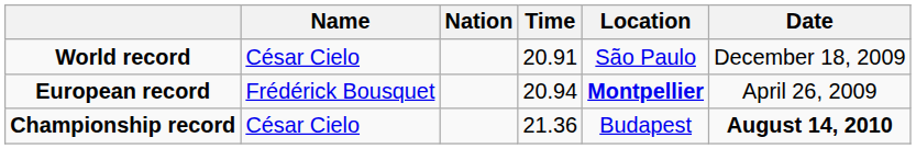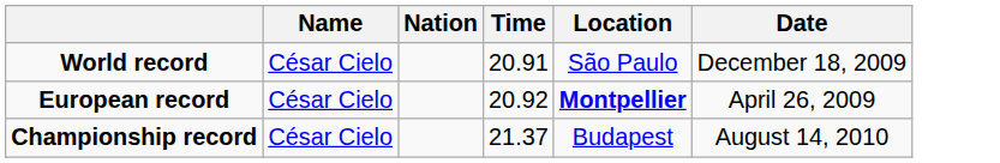European record | Name: Frédérick Bousquet -> César Cielo
European record | Time: 20.94 -> 20.92
Championship record | Time: 21.36 -> 21.37
Championship record | Date: bold -> normal
